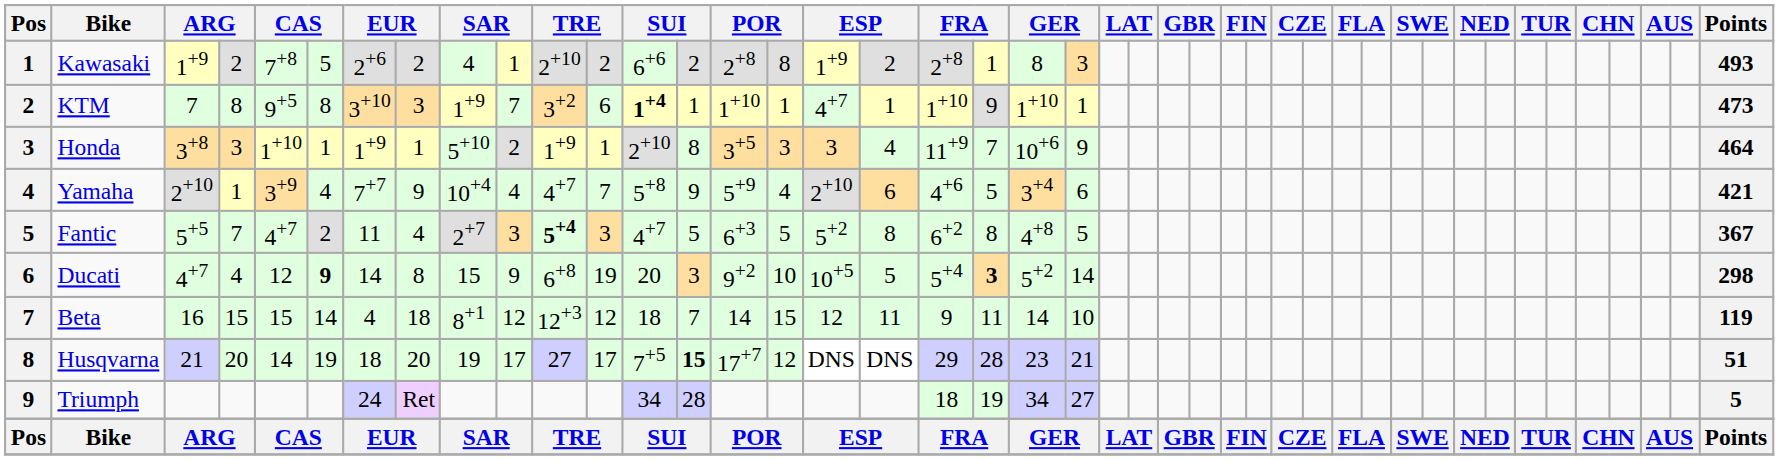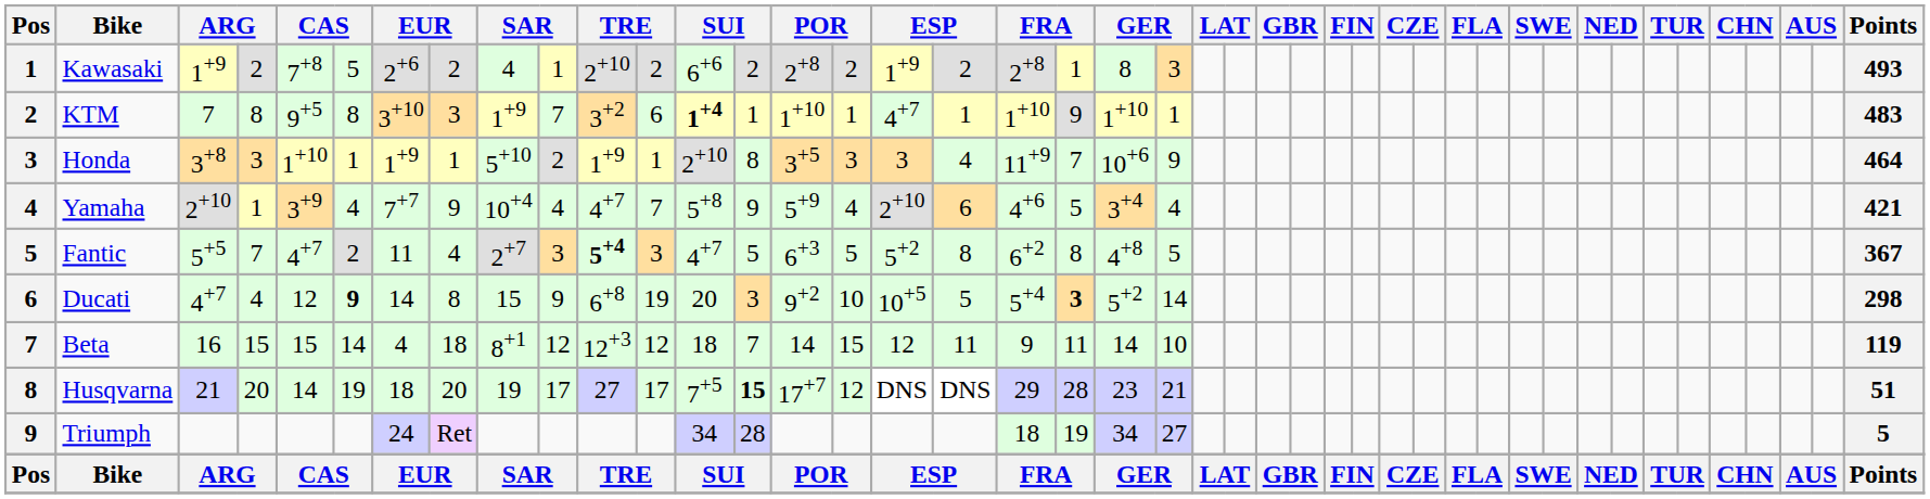Kawasaki | column 16: 8 -> 2
KTM | Points: 473 -> 483
Yamaha | column 22: 6 -> 4
